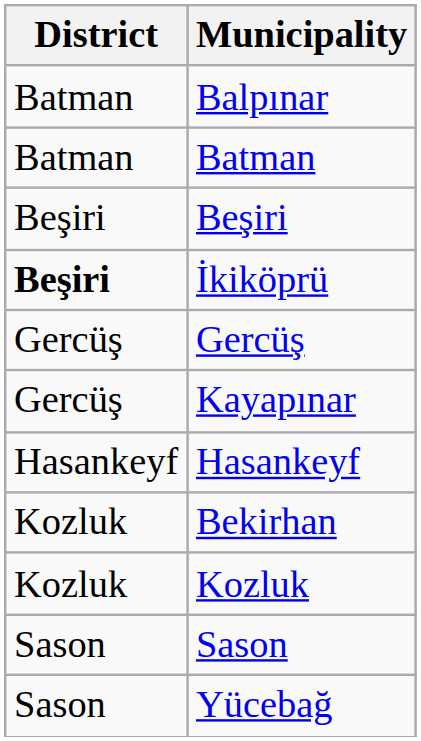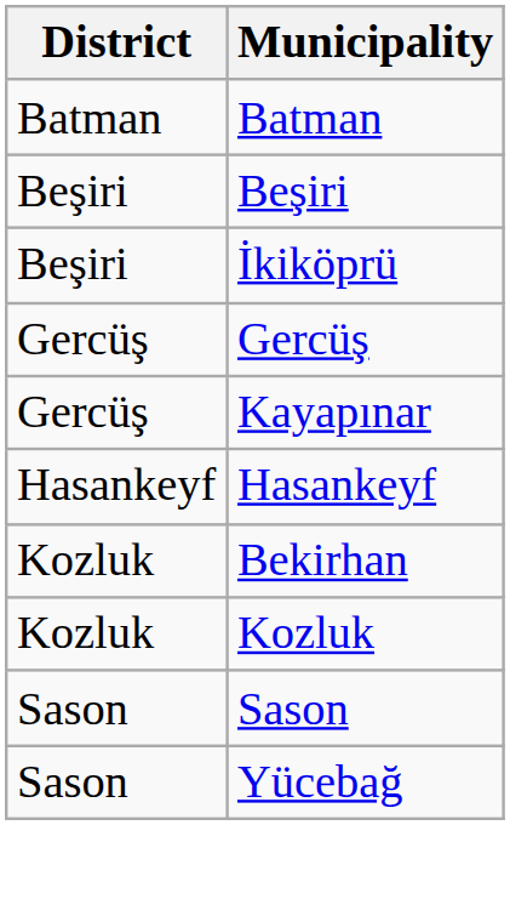- row: Batman | Balpınar
İkiköprü | District: bold -> normal
